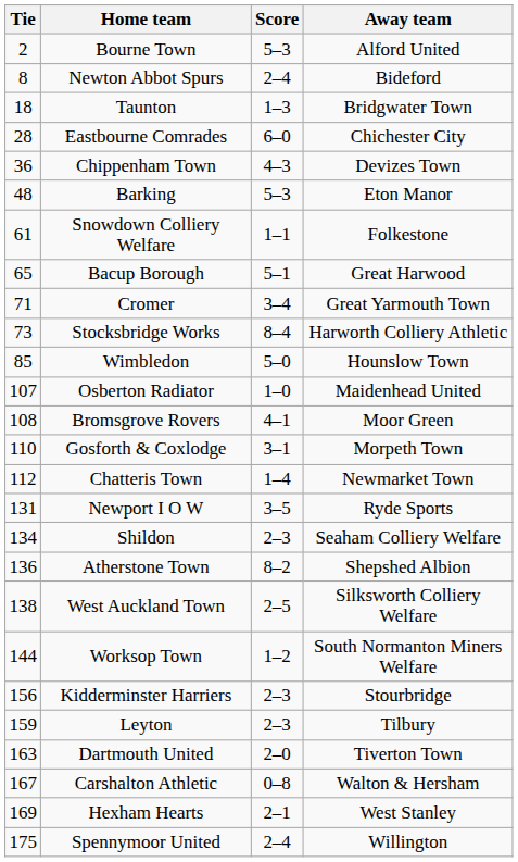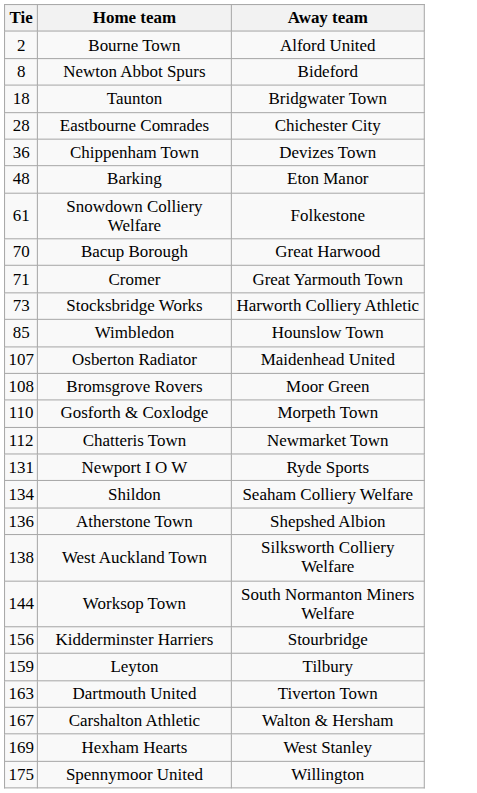- column: Score | 5–3 | 2–4 | 1–3 | 6–0 | 4–3 | 5–3 | 1–1 | 5–1 | 3–4 | 8–4 | 5–0 | 1–0 | 4–1 | 3–1 | 1–4 | 3–5 | 2–3 | 8–2 | 2–5 | 1–2 | 2–3 | 2–3 | 2–0 | 0–8 | 2–1 | 2–4
Bacup Borough | Tie: 65 -> 70
